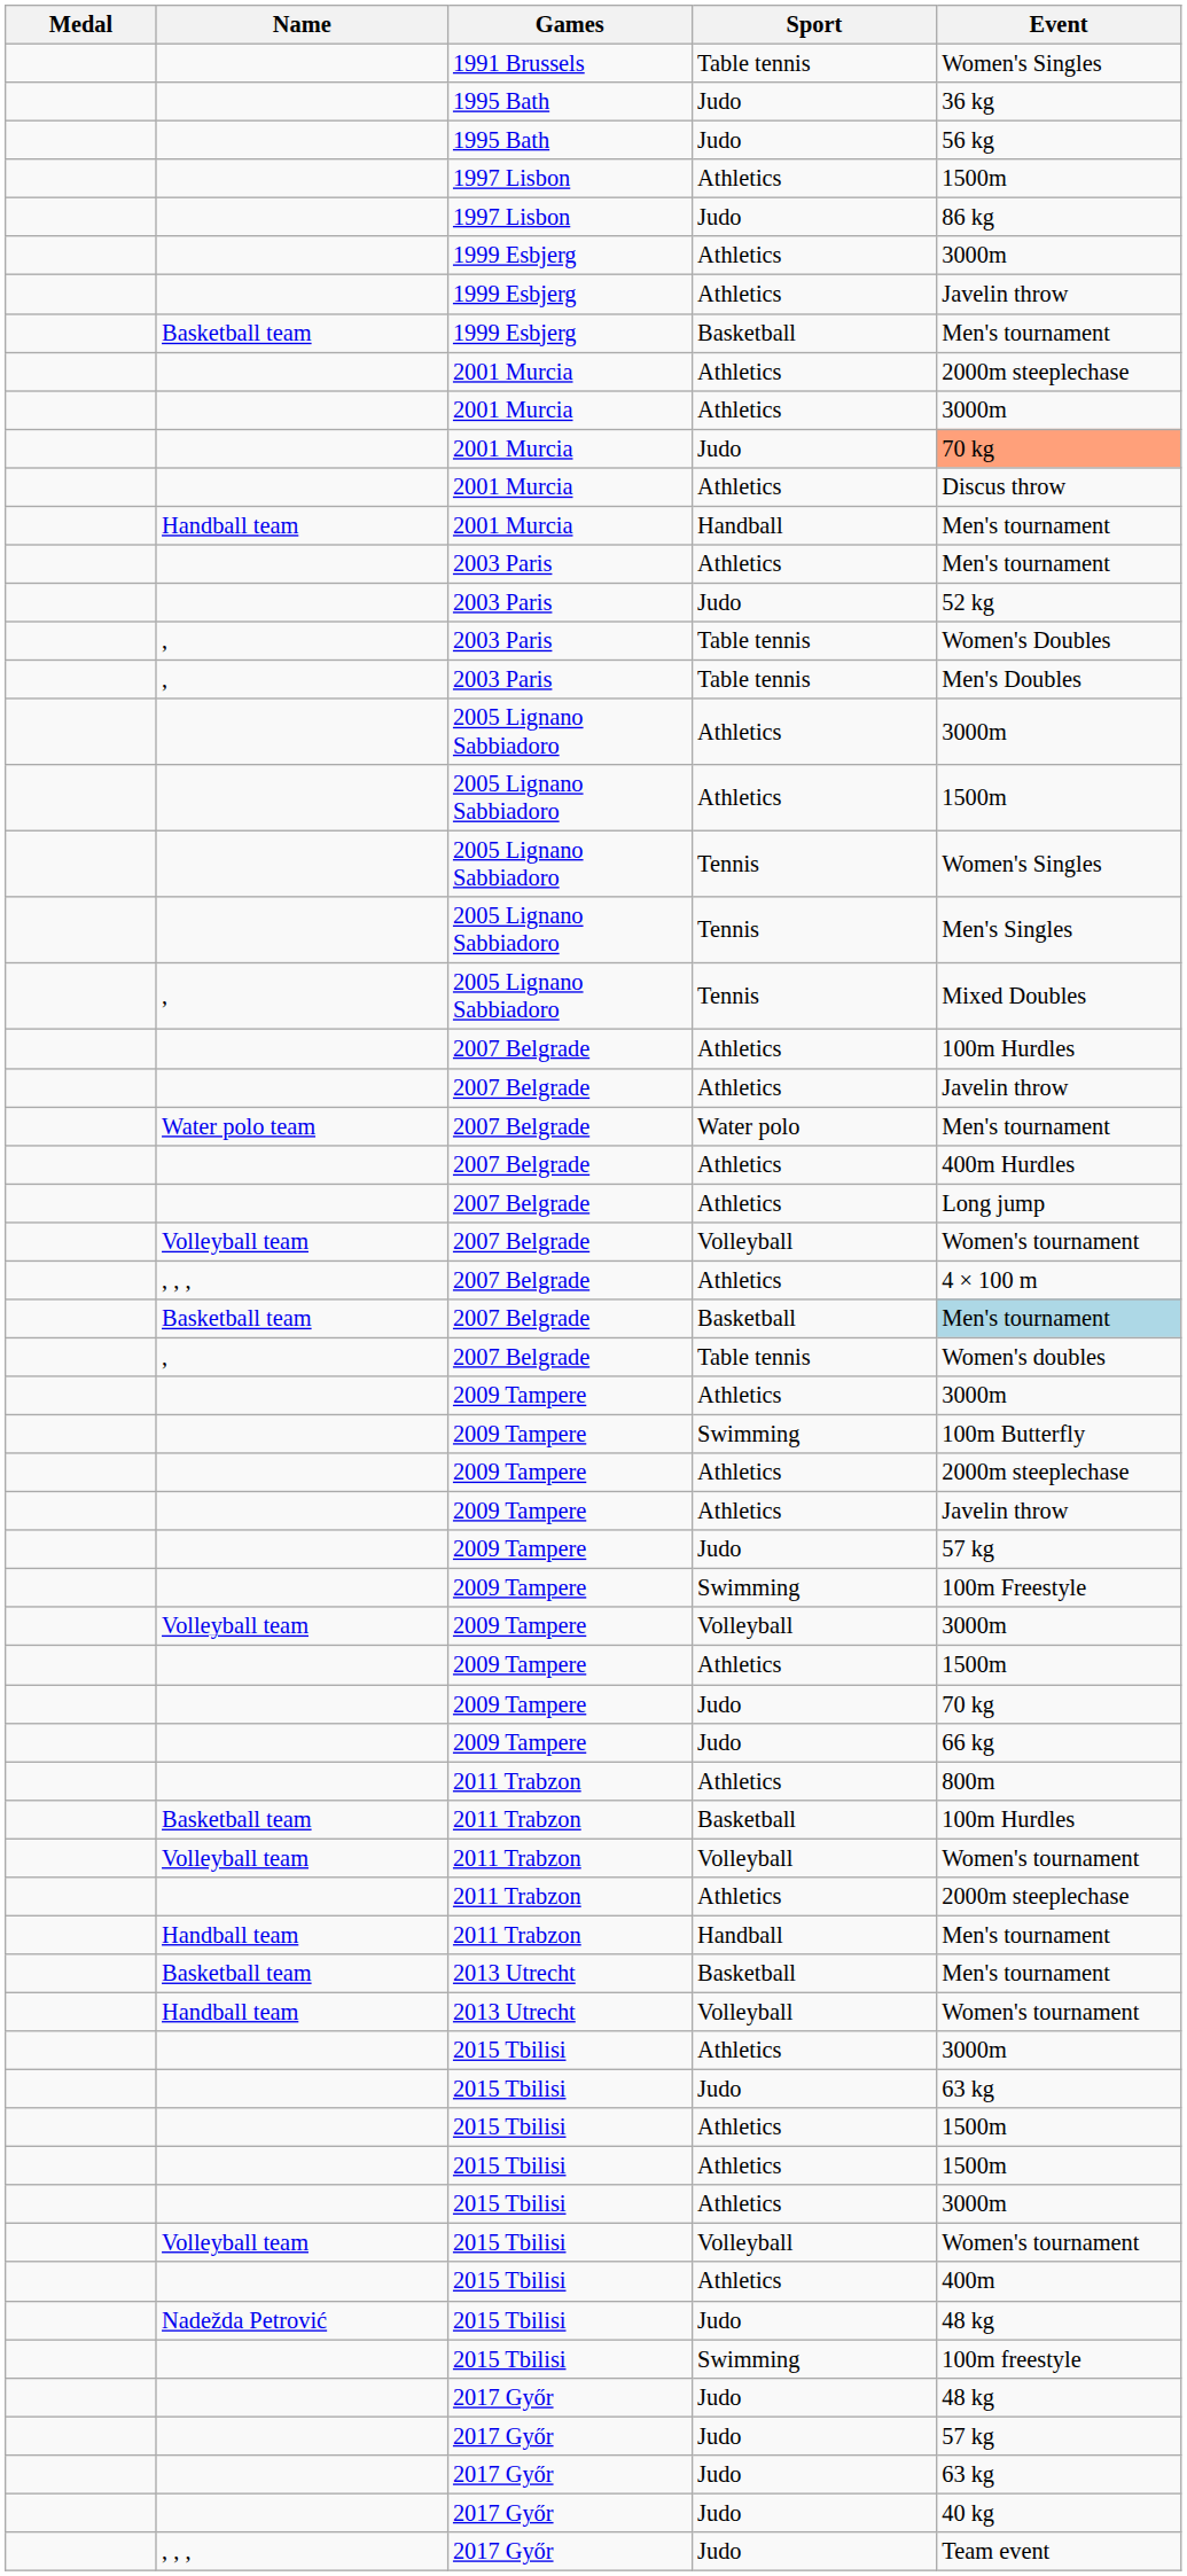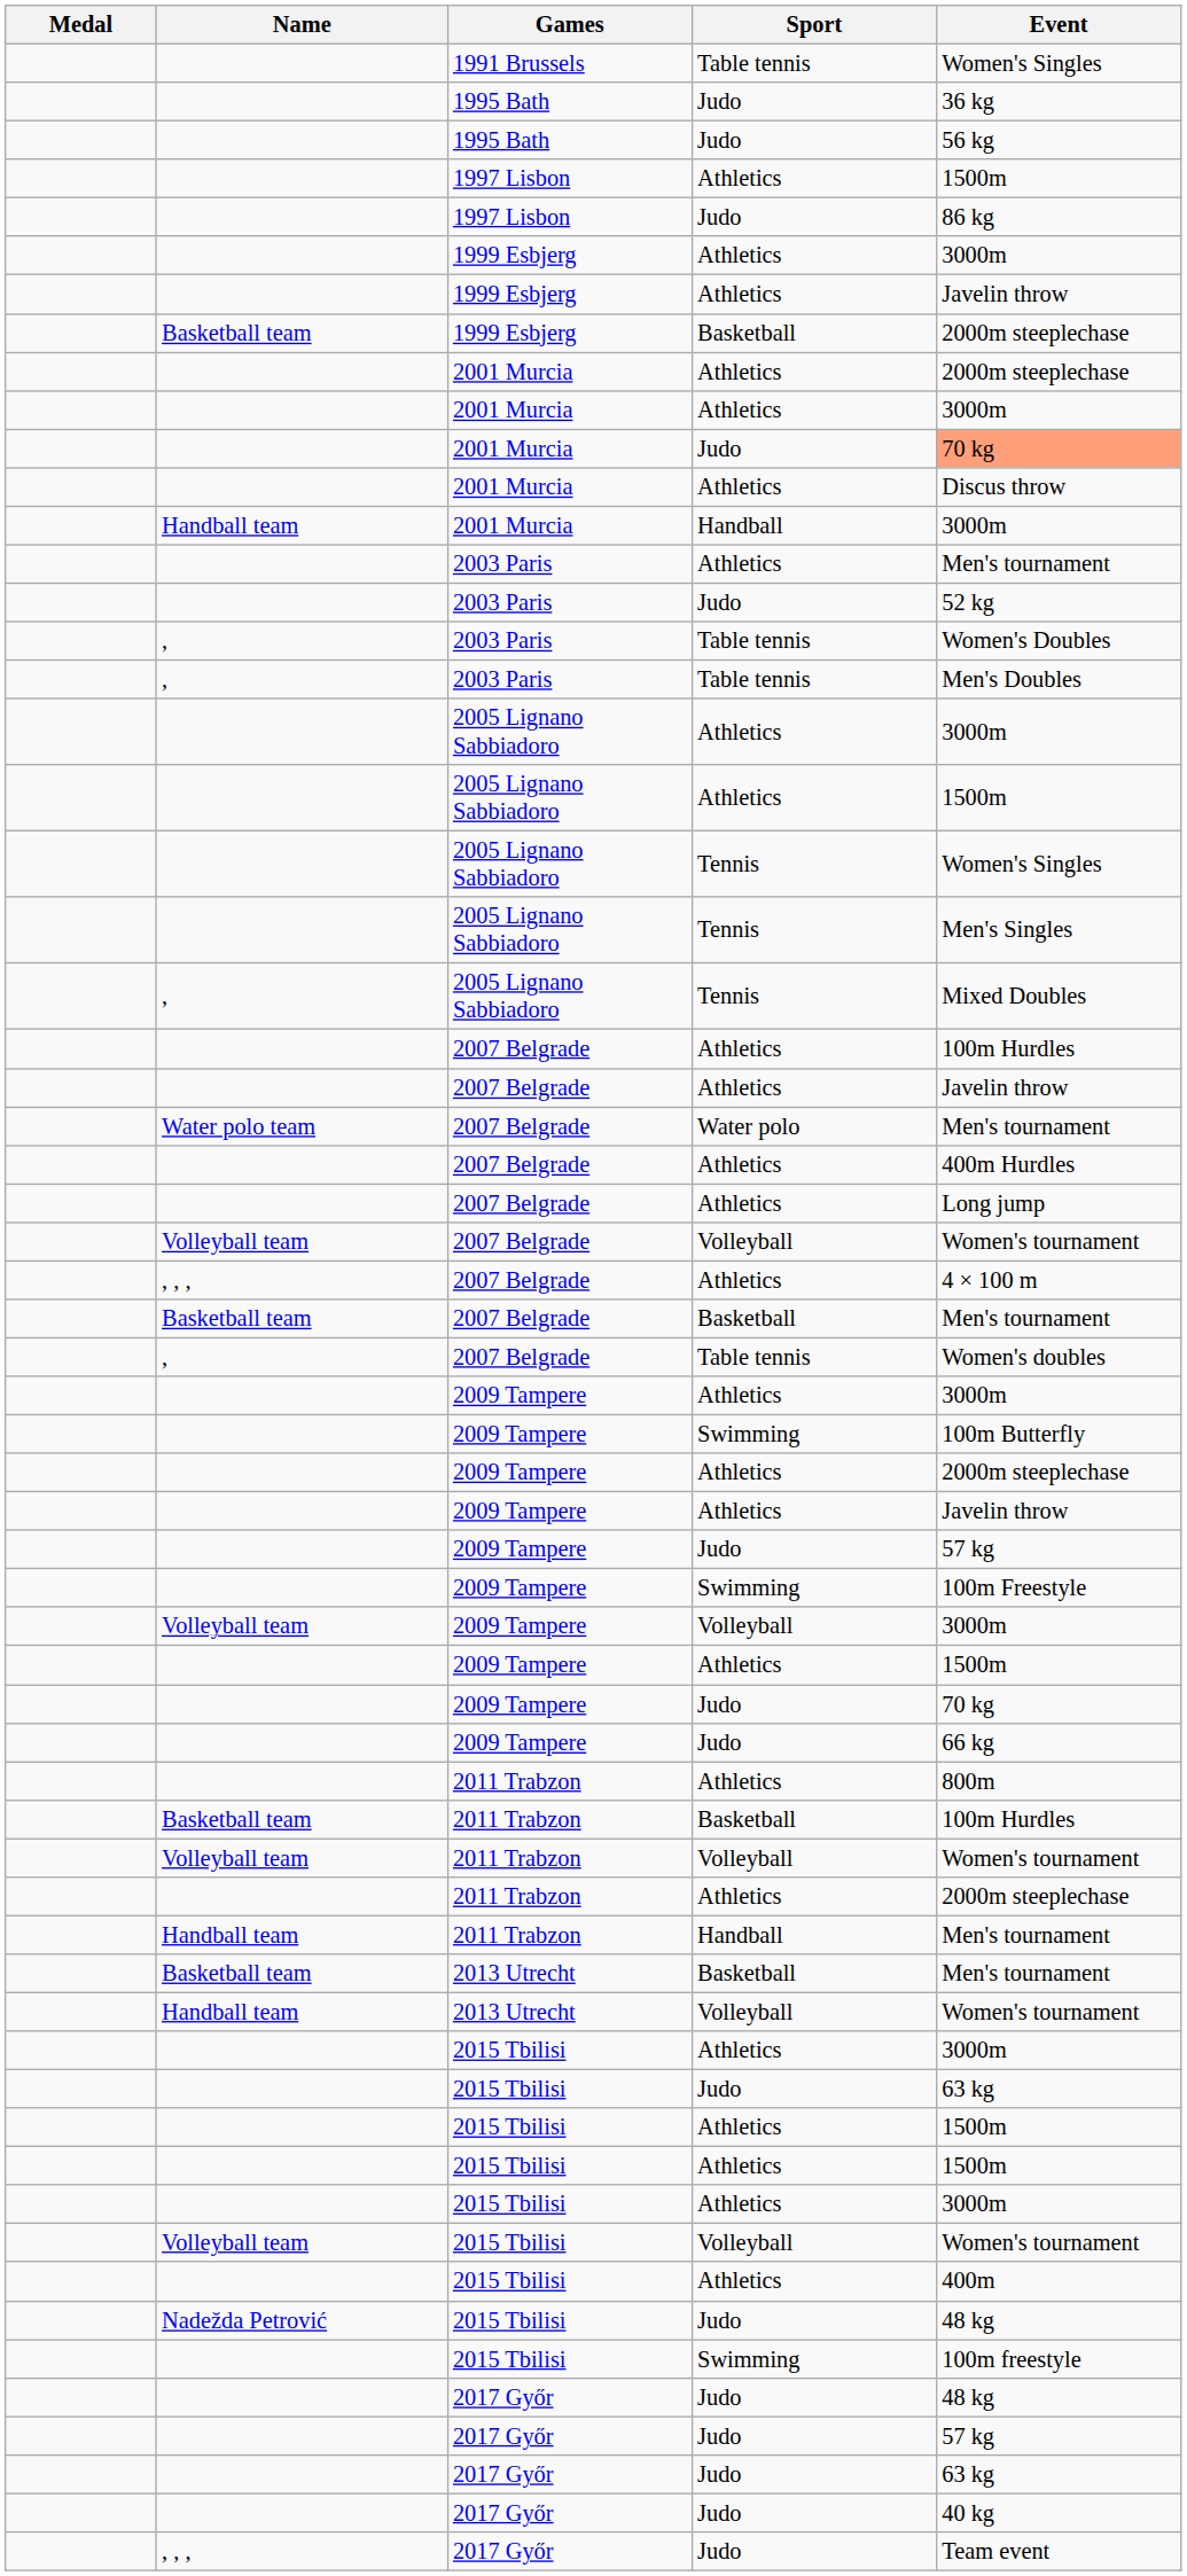1999 Esbjerg / Basketball | Event: Men's tournament -> 2000m steeplechase
2001 Murcia / Handball | Event: Men's tournament -> 3000m
2007 Belgrade / Basketball | Event: lightblue background -> no background
